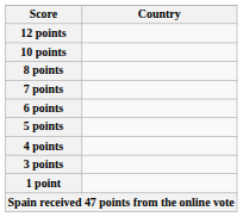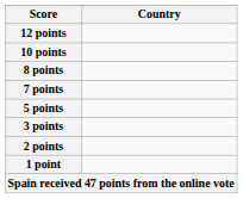- row: 6 points
- row: 4 points
+ row: 2 points
